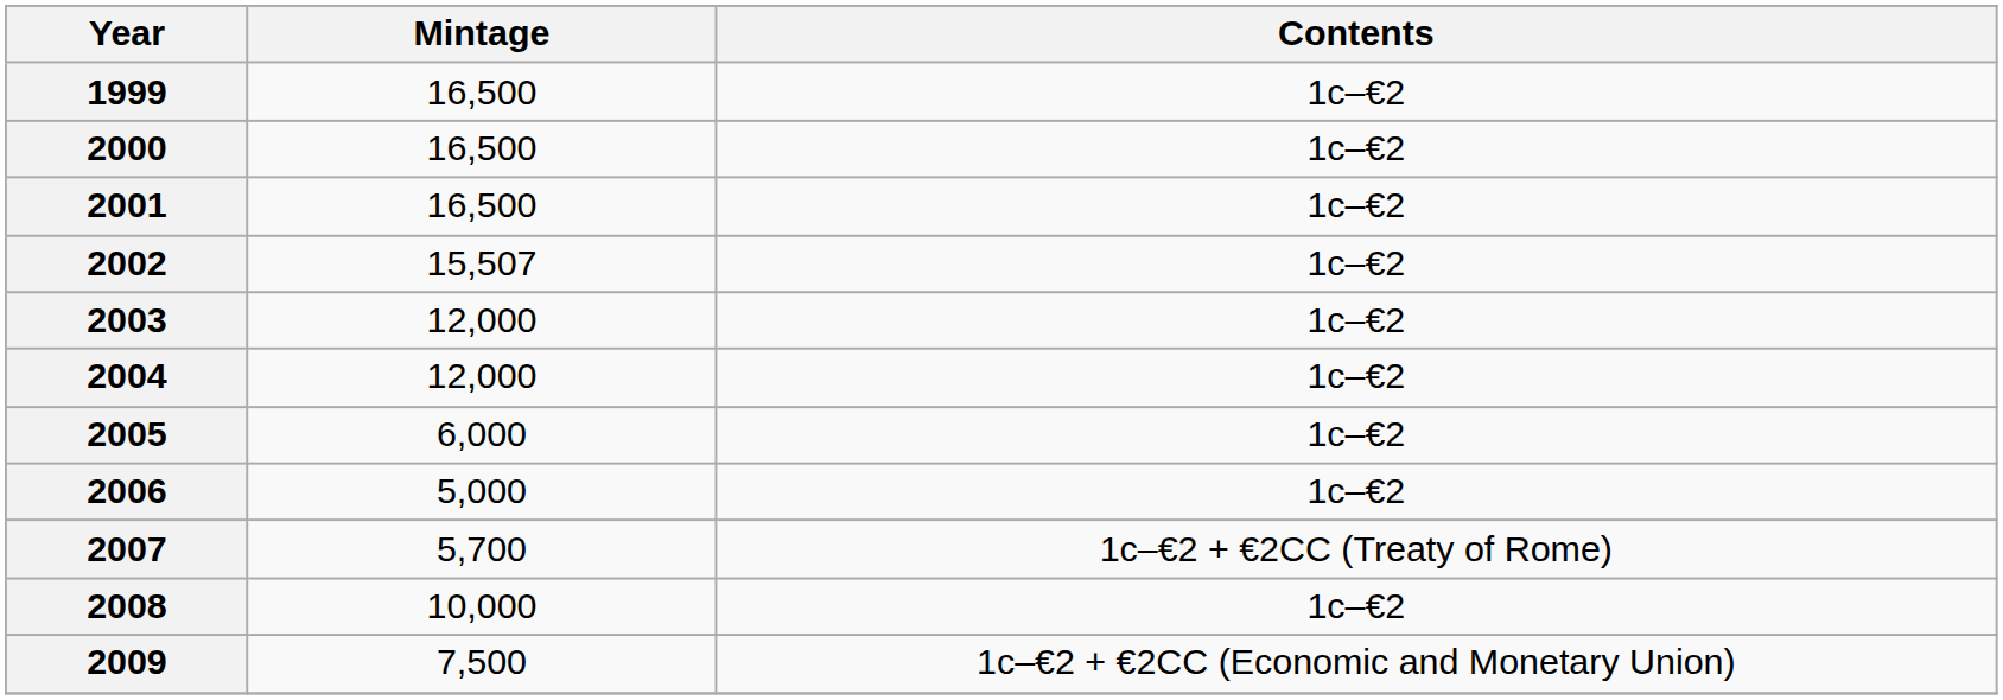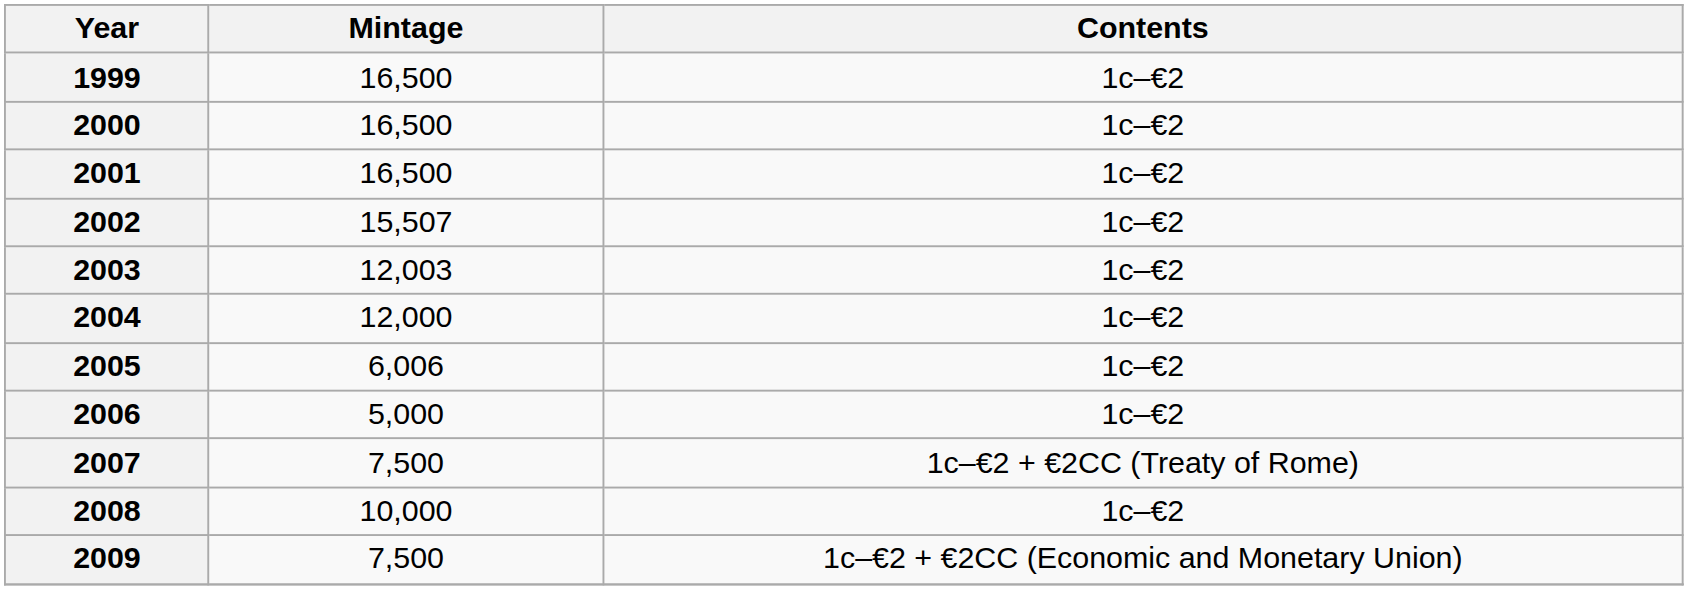2003 | Mintage: 12,000 -> 12,003
2005 | Mintage: 6,000 -> 6,006
2007 | Mintage: 5,700 -> 7,500
